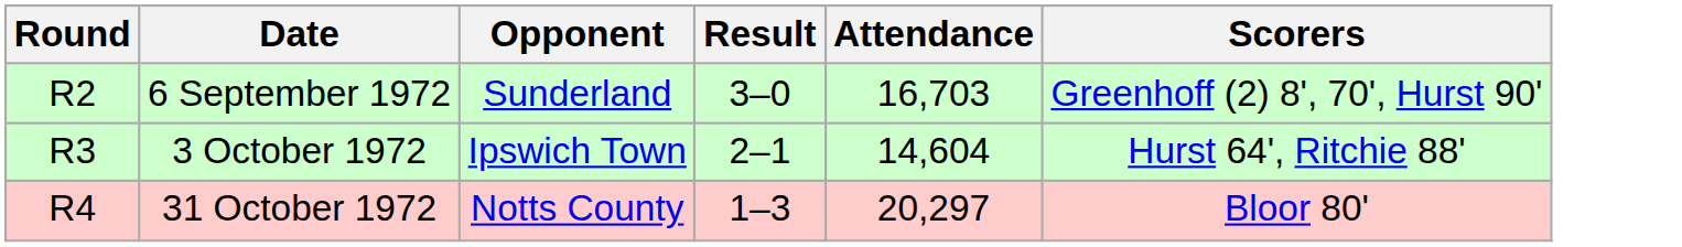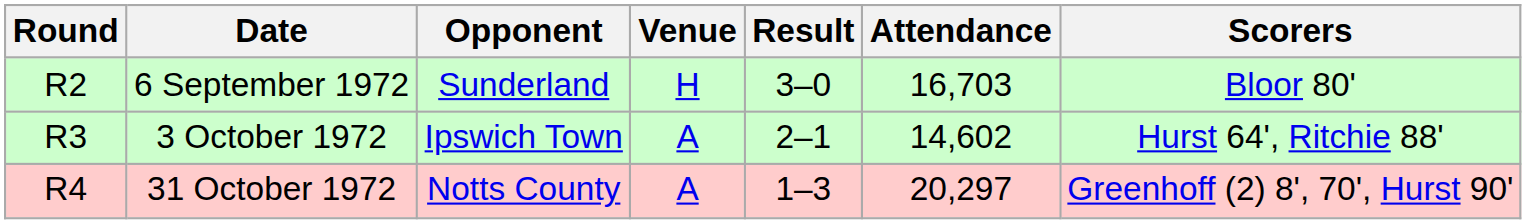+ column: Venue | H | A | A
6 September 1972 | Scorers: Greenhoff (2) 8', 70', Hurst 90' -> Bloor 80'
3 October 1972 | Attendance: 14,604 -> 14,602
31 October 1972 | Scorers: Bloor 80' -> Greenhoff (2) 8', 70', Hurst 90'
